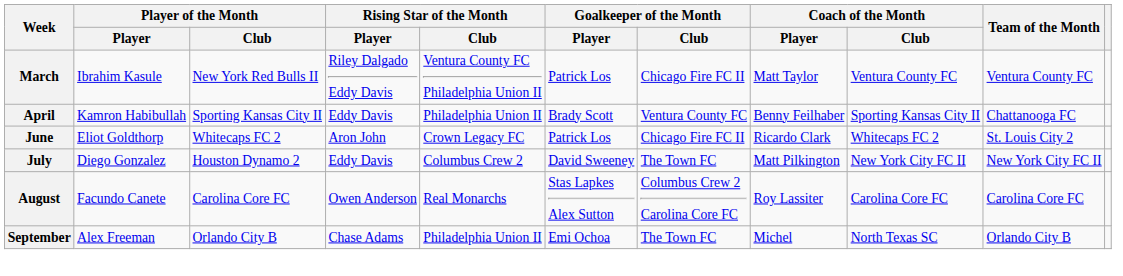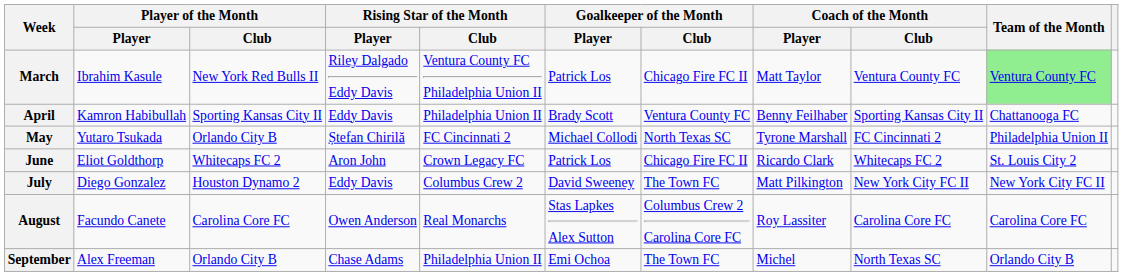March | Team of the Month: no background -> lightgreen background
+ row: May | Yutaro Tsukada | Orlando City B | Ștefan Chirilă | FC Cincinnati 2 | Michael Collodi | North Texas SC | Tyrone Marshall | FC Cincinnati 2 | Philadelphia Union II
